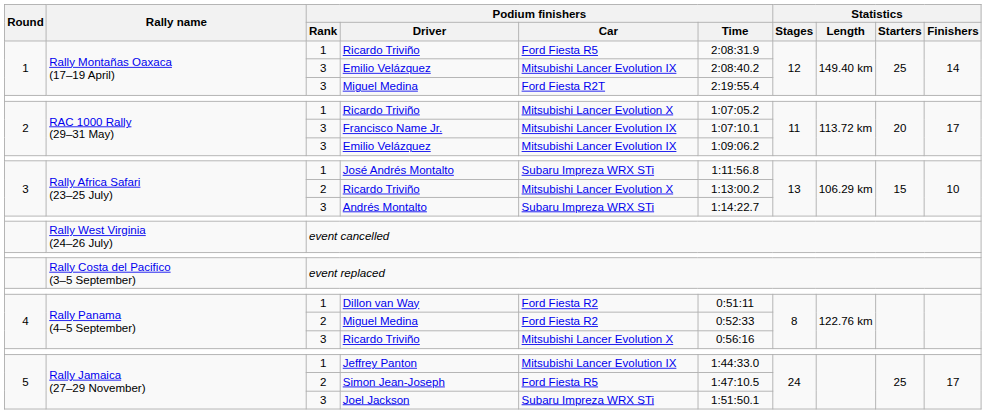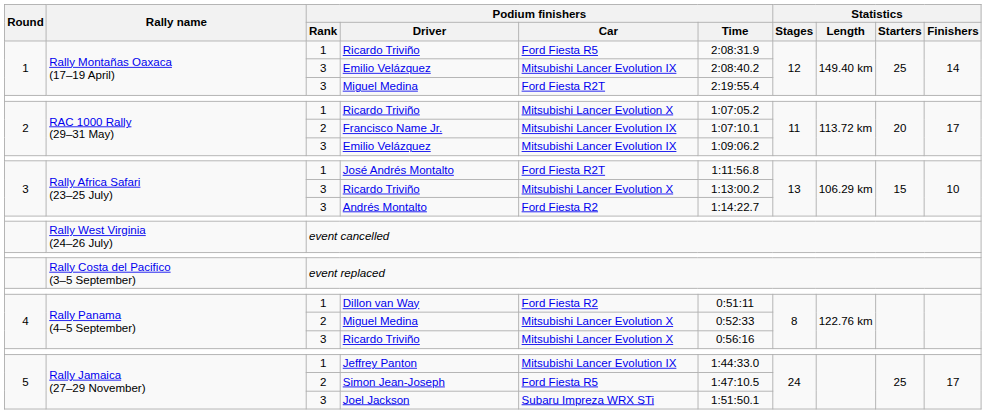Francisco Name Jr. | Podium finishers / Rank: 3 -> 2
José Andrés Montalto | Podium finishers / Car: Subaru Impreza WRX STi -> Ford Fiesta R2T
Rally Africa Safari (23–25 July) / Ricardo Triviño | Podium finishers / Rank: 2 -> 3
Andrés Montalto | Podium finishers / Car: Subaru Impreza WRX STi -> Ford Fiesta R2
Rally Panama (4–5 September) / Miguel Medina | Podium finishers / Car: Ford Fiesta R2 -> Mitsubishi Lancer Evolution X
